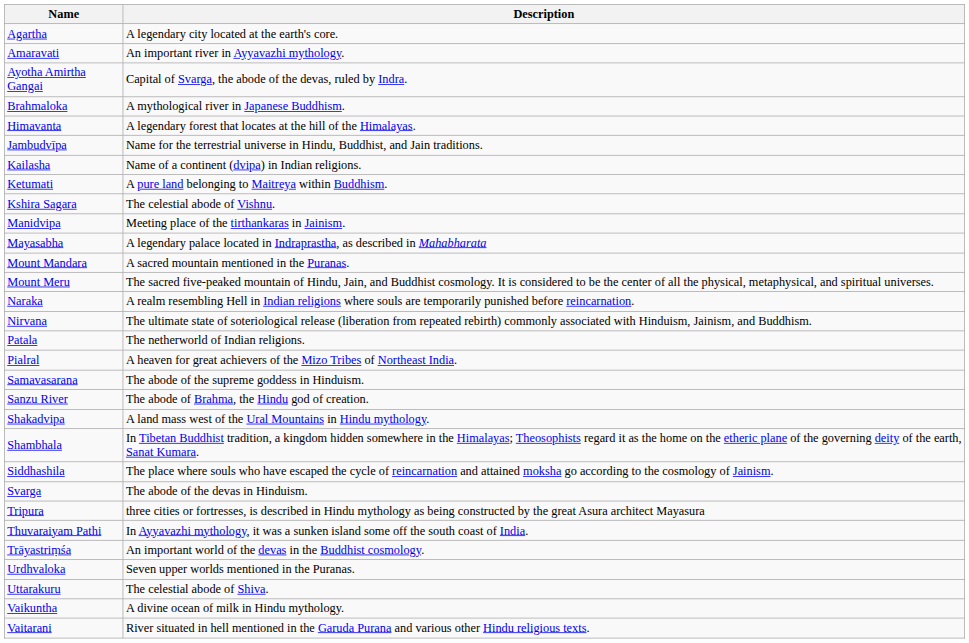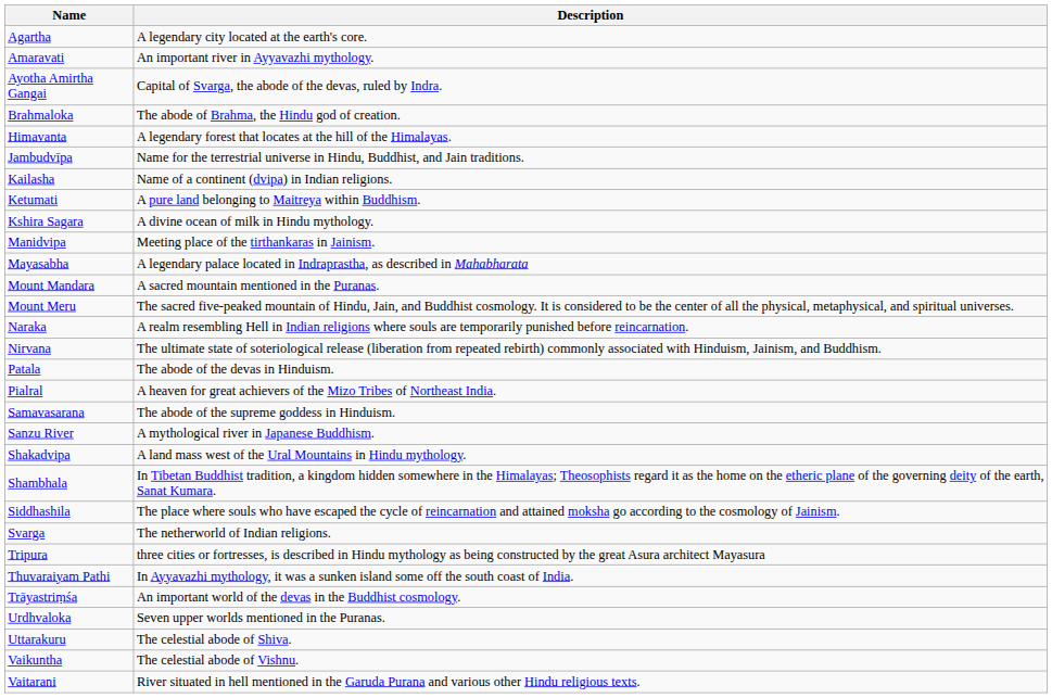Brahmaloka | Description: A mythological river in Japanese Buddhism. -> The abode of Brahma, the Hindu god of creation.
Kshira Sagara | Description: The celestial abode of Vishnu. -> A divine ocean of milk in Hindu mythology.
Patala | Description: The netherworld of Indian religions. -> The abode of the devas in Hinduism.
Sanzu River | Description: The abode of Brahma, the Hindu god of creation. -> A mythological river in Japanese Buddhism.
Svarga | Description: The abode of the devas in Hinduism. -> The netherworld of Indian religions.
Vaikuntha | Description: A divine ocean of milk in Hindu mythology. -> The celestial abode of Vishnu.
